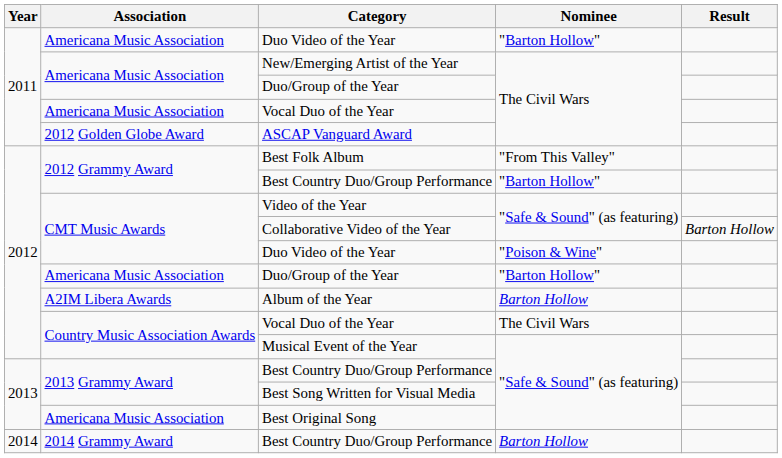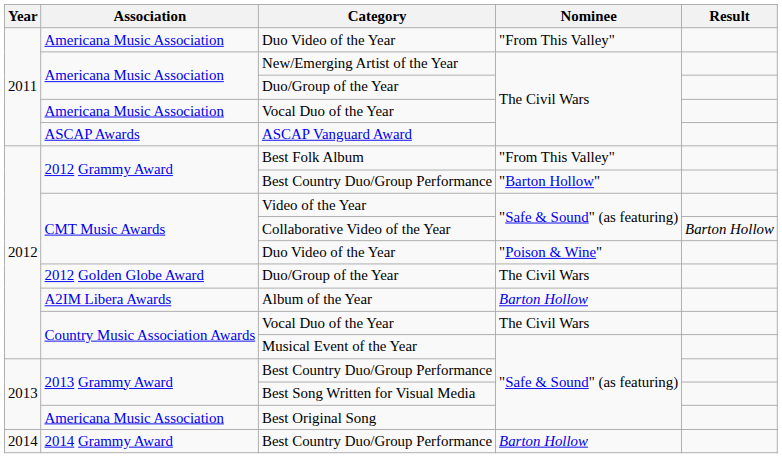2011 / Duo Video of the Year | Nominee: "Barton Hollow" -> "From This Valley"
ASCAP Vanguard Award | Association: 2012 Golden Globe Award -> ASCAP Awards
2012 / Duo/Group of the Year | Association: Americana Music Association -> 2012 Golden Globe Award
2012 / Duo/Group of the Year | Nominee: "Barton Hollow" -> The Civil Wars
